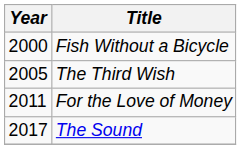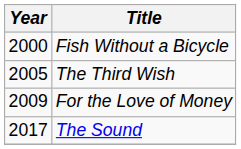For the Love of Money | Year: 2011 -> 2009
